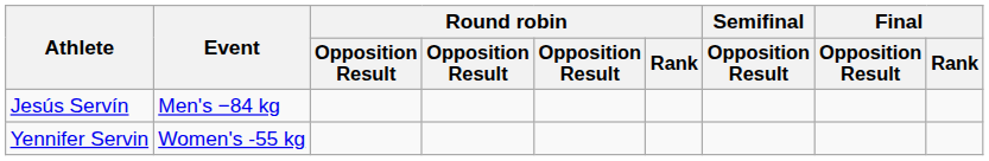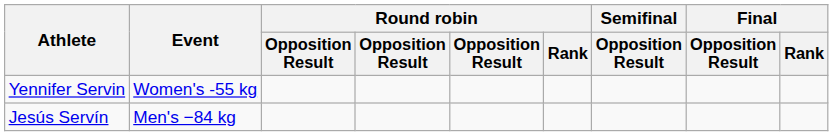rows swapped: Jesús Servín <-> Yennifer Servin
